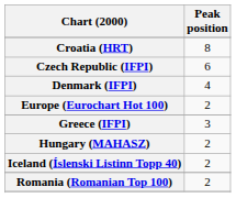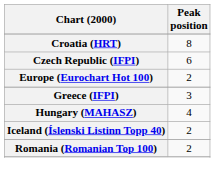- row: Denmark (IFPI) | 4
Hungary (MAHASZ) | Peak position: 2 -> 4
